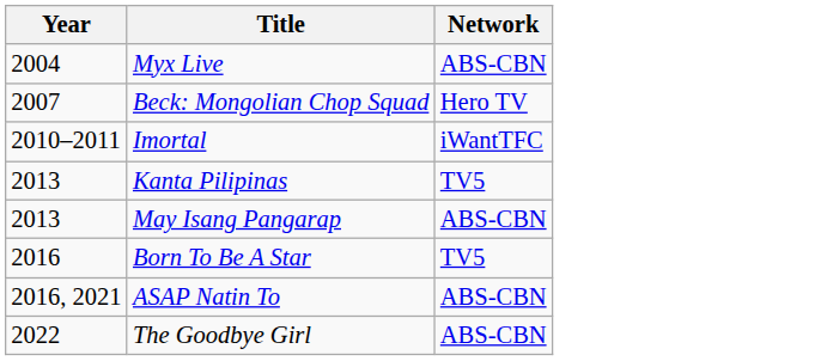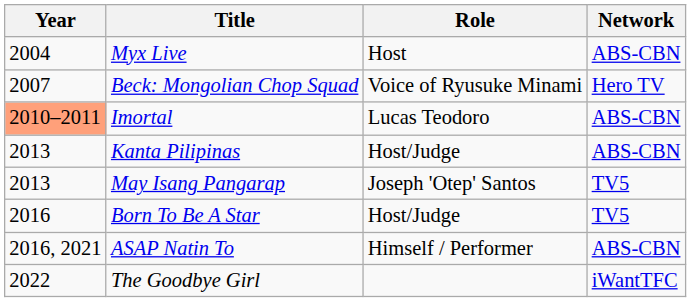+ column: Role | Host | Voice of Ryusuke Minami | Lucas Teodoro | Host/Judge | Joseph 'Otep' Santos | Host/Judge | Himself / Performer
Imortal | Year: no background -> lightsalmon background
Imortal | Network: iWantTFC -> ABS-CBN
Kanta Pilipinas | Network: TV5 -> ABS-CBN
May Isang Pangarap | Network: ABS-CBN -> TV5
The Goodbye Girl | Network: ABS-CBN -> iWantTFC
